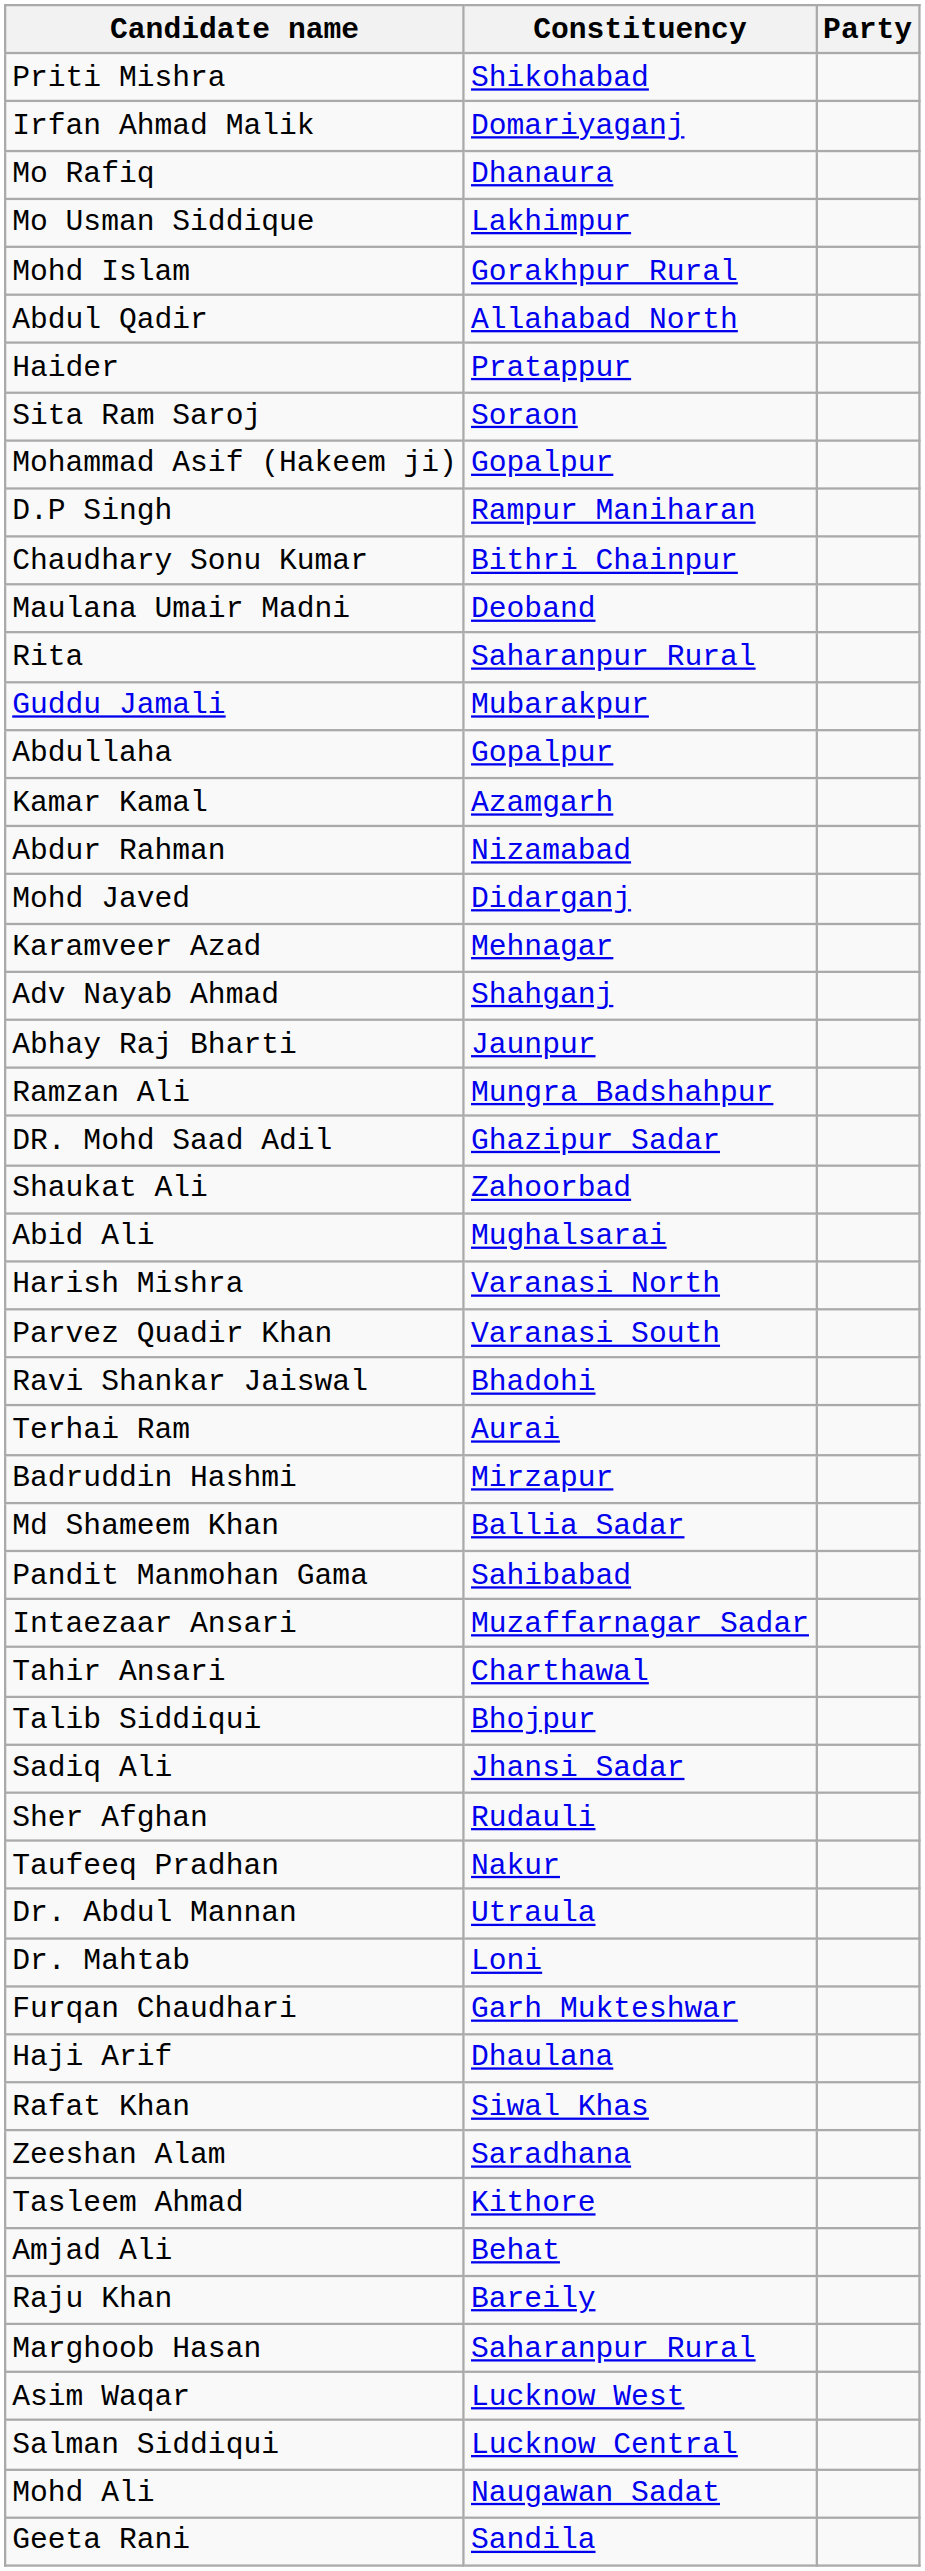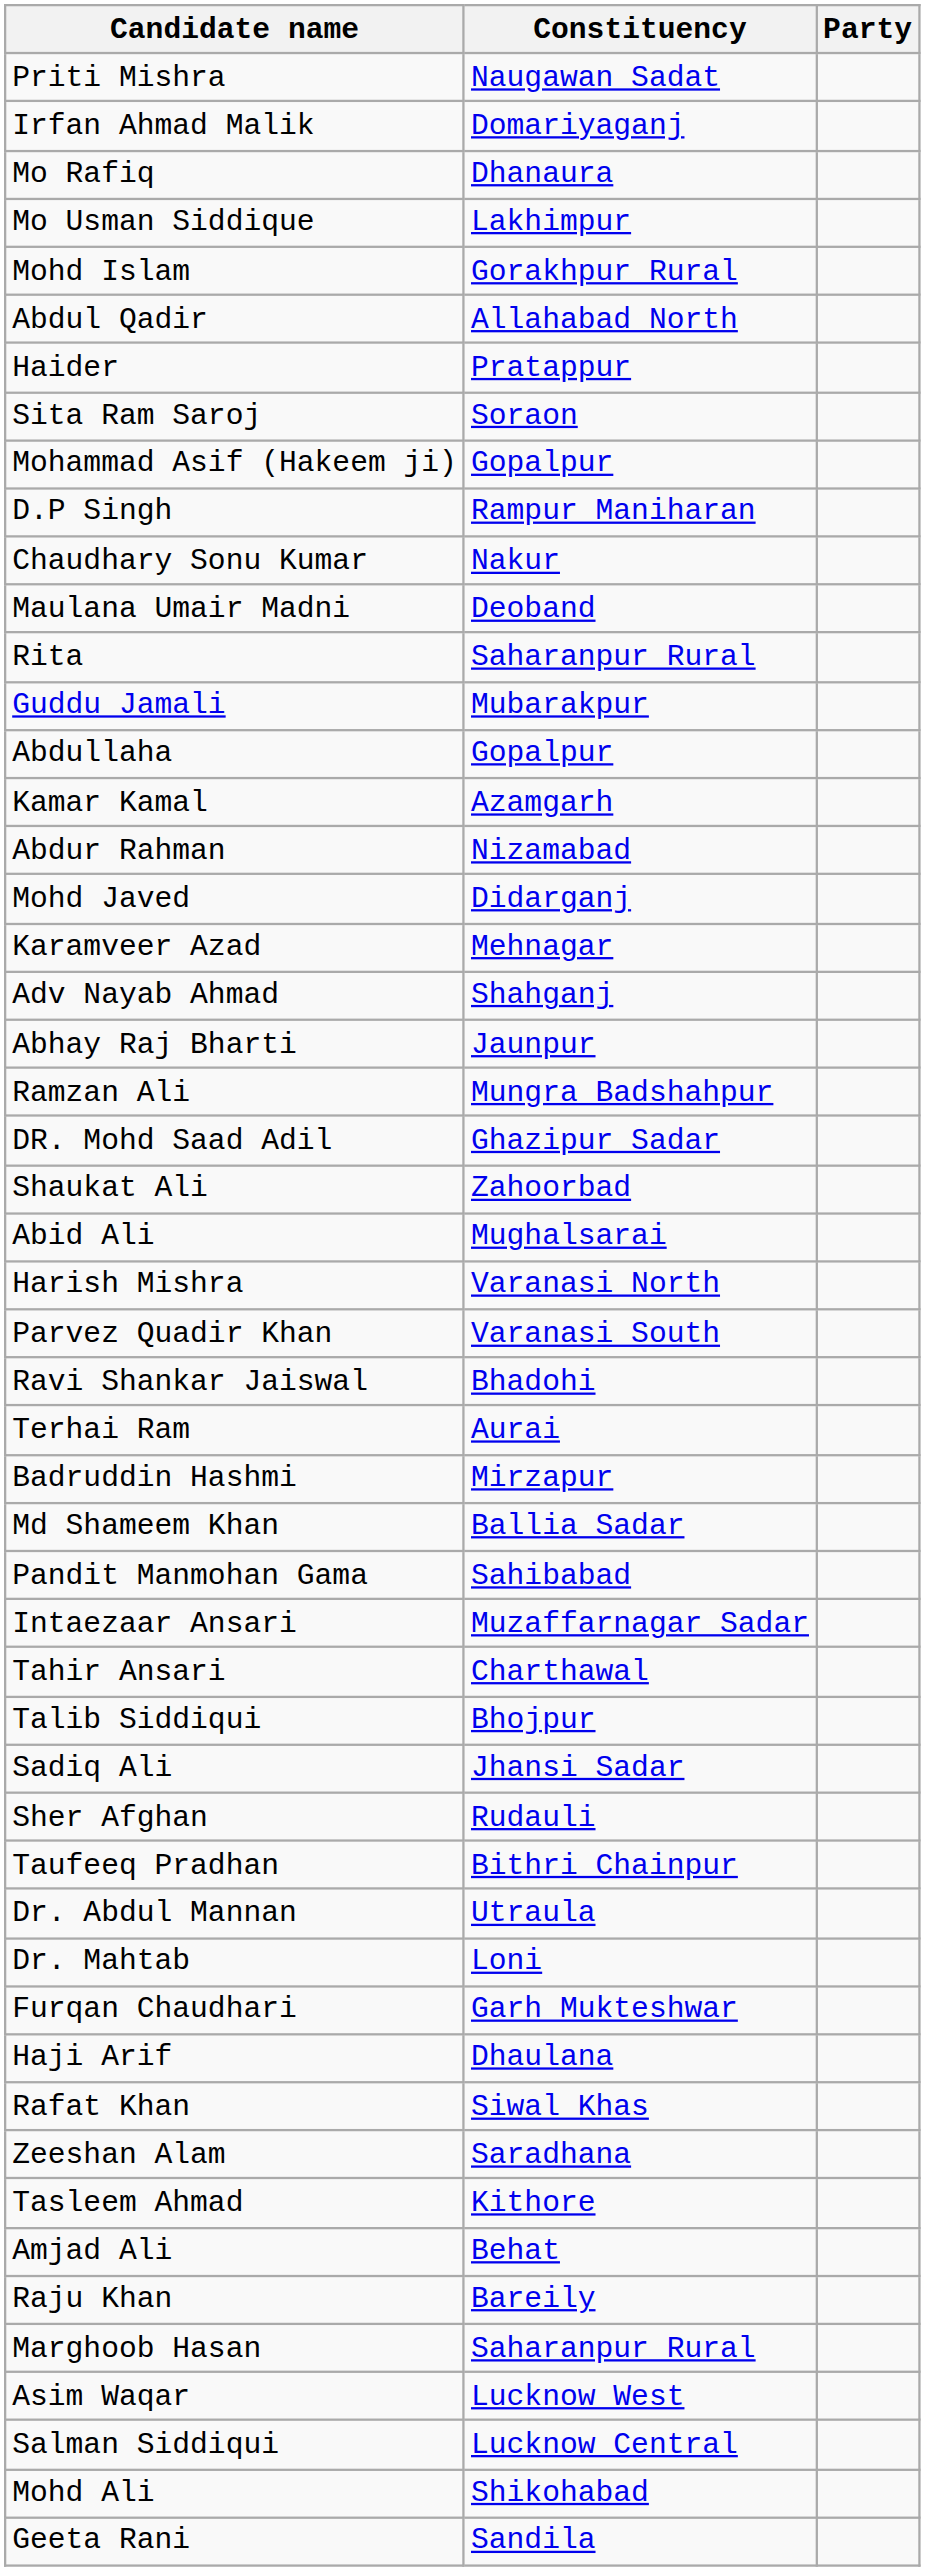Priti Mishra | Constituency: Shikohabad -> Naugawan Sadat
Chaudhary Sonu Kumar | Constituency: Bithri Chainpur -> Nakur
Taufeeq Pradhan | Constituency: Nakur -> Bithri Chainpur
Mohd Ali | Constituency: Naugawan Sadat -> Shikohabad
